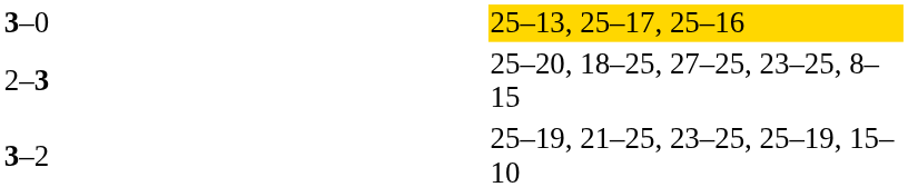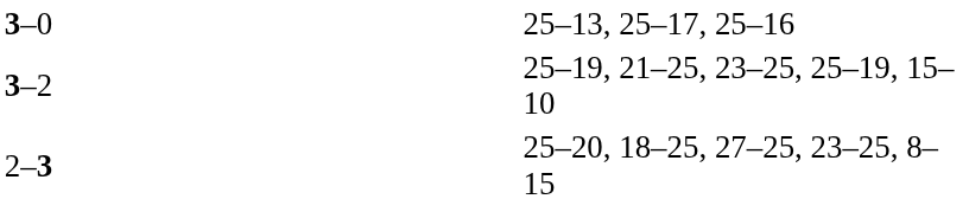3–0 | column 4: gold background -> no background
rows swapped: 2–3 <-> 3–2
